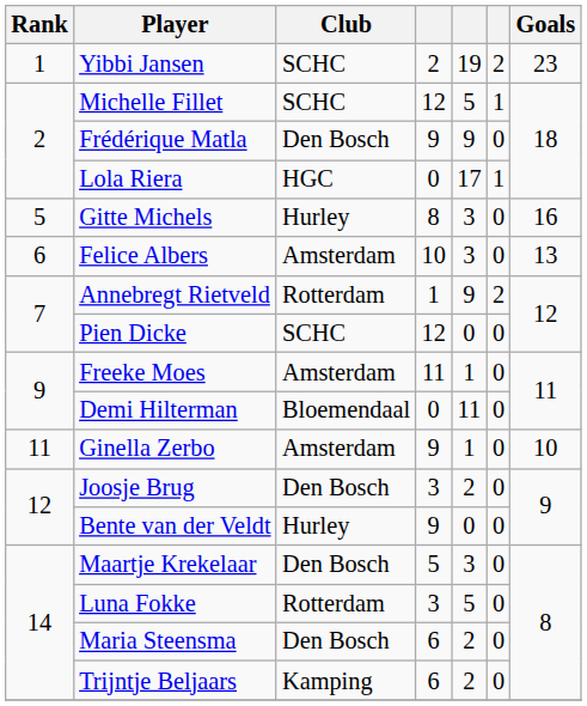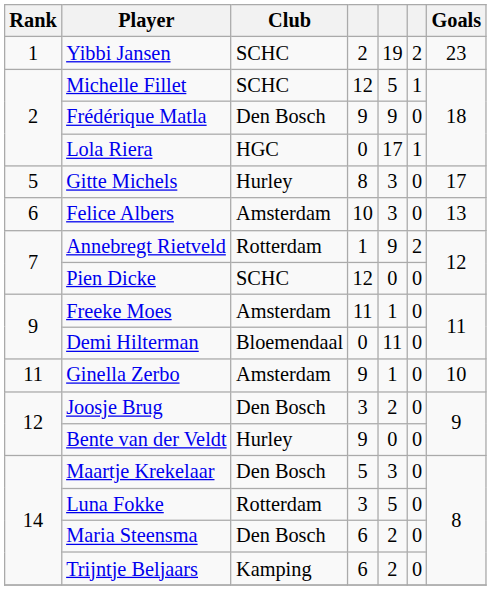Gitte Michels | Goals: 16 -> 17
